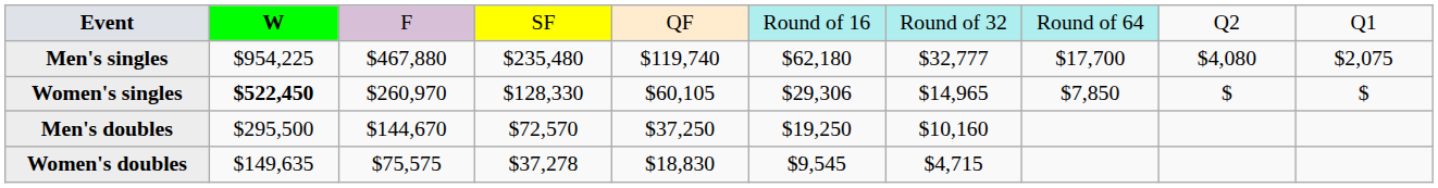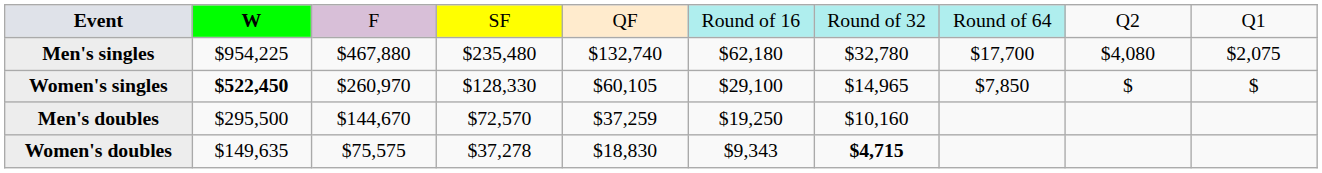Men's singles | column 5: $119,740 -> $132,740
Men's singles | column 7: $32,777 -> $32,780
Women's singles | column 6: $29,306 -> $29,100
Men's doubles | column 5: $37,250 -> $37,259
Women's doubles | column 6: $9,545 -> $9,343
Women's doubles | column 7: normal -> bold
